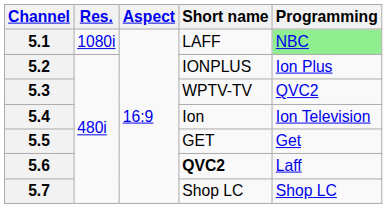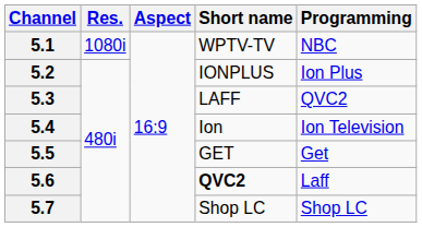5.1 | Short name: LAFF -> WPTV-TV
5.1 | Programming: lightgreen background -> no background
5.3 | Short name: WPTV-TV -> LAFF
